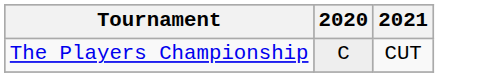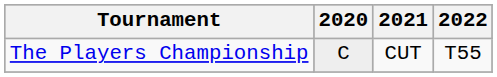+ column: 2022 | T55
